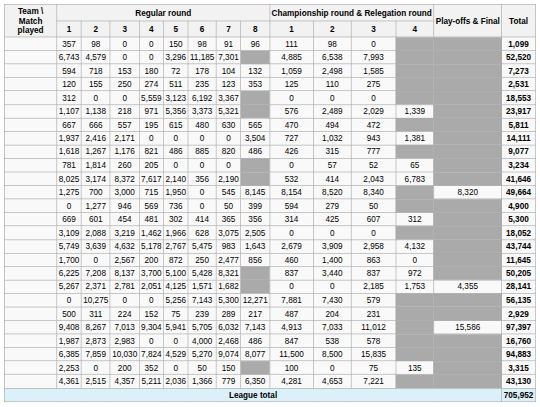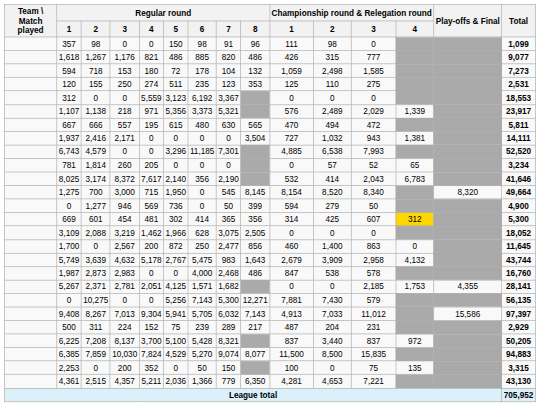rows swapped: 1,618 <-> 6,743
669 | Championship round & Relegation round / 4: no background -> gold background
rows swapped: 5,749 <-> 1,700
rows swapped: 6,225 <-> 1,987
rows swapped: 9,408 <-> 500
